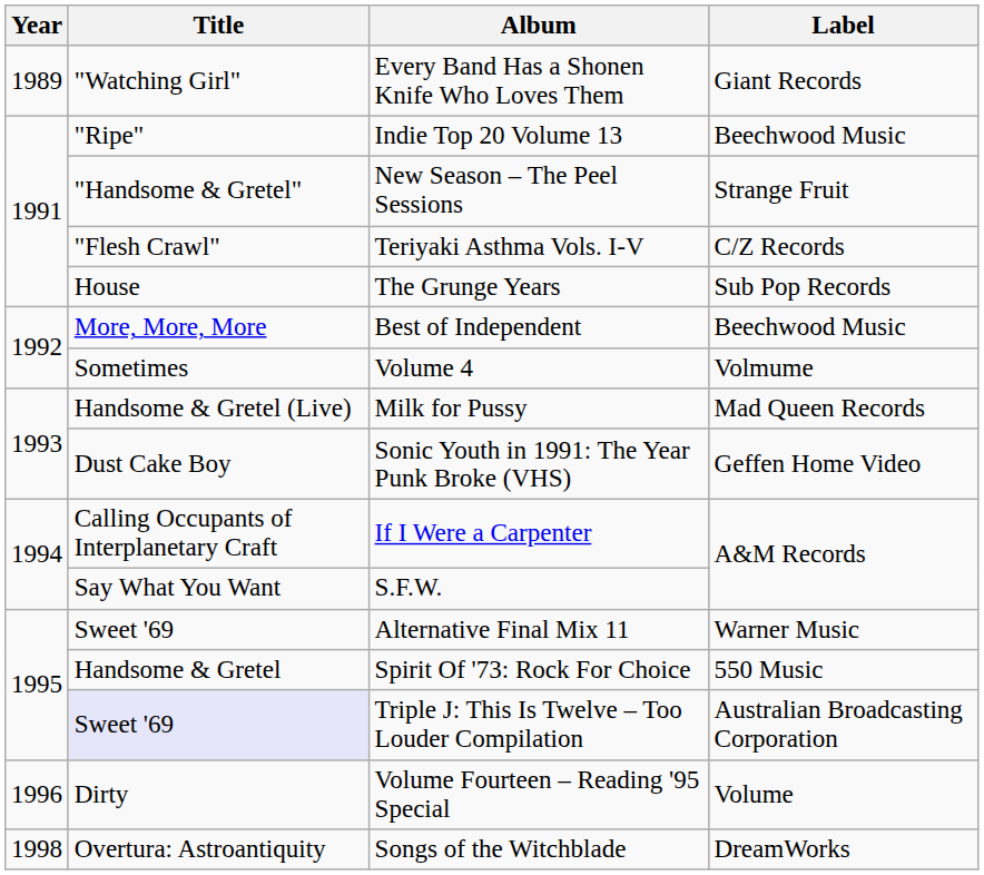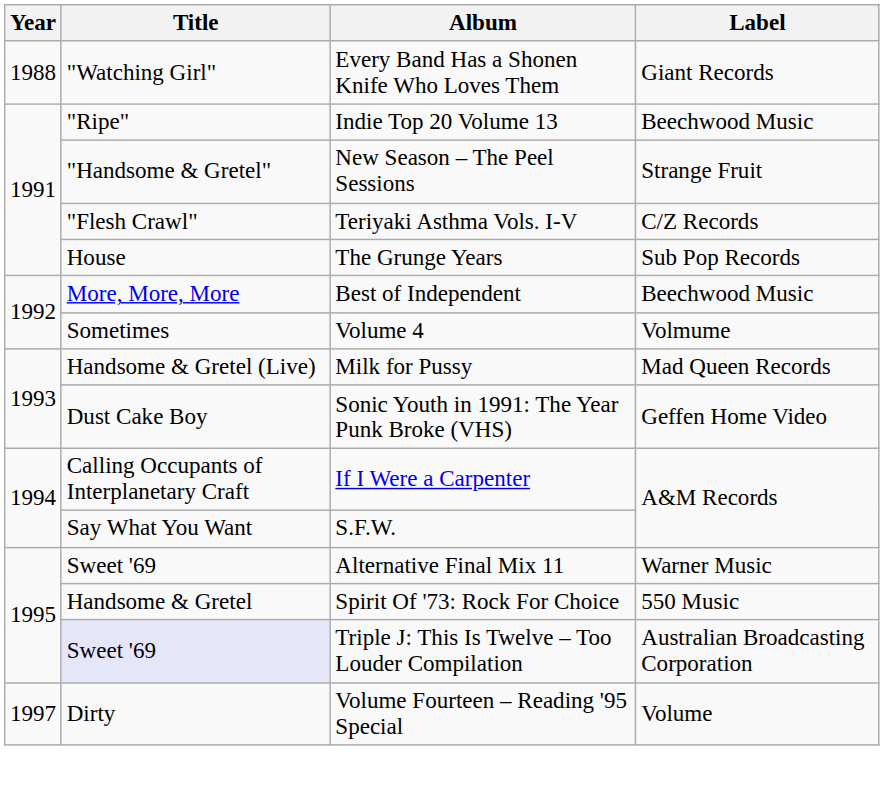Every Band Has a Shonen Knife Who Loves Them | Year: 1989 -> 1988
Volume Fourteen – Reading '95 Special | Year: 1996 -> 1997
- row: 1998 | Overtura: Astroantiquity | Songs of the Witchblade | DreamWorks
